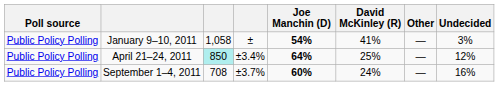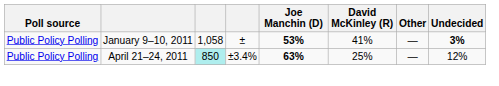January 9–10, 2011 | Joe Manchin (D): 54% -> 53%
January 9–10, 2011 | Undecided: normal -> bold
April 21–24, 2011 | Joe Manchin (D): 64% -> 63%
- row: Public Policy Polling | September 1–4, 2011 | 708 | ±3.7% | 60% | 24% | — | 16%
